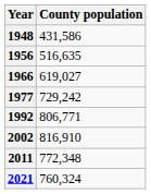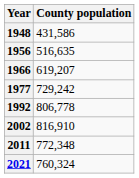1966 | County population: 619,027 -> 619,207
1992 | County population: 806,771 -> 806,778
